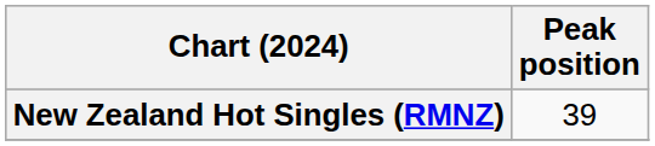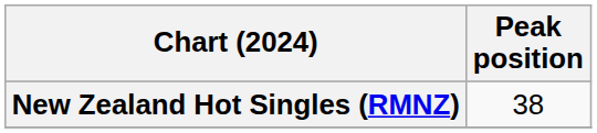New Zealand Hot Singles (RMNZ) | Peak position: 39 -> 38
